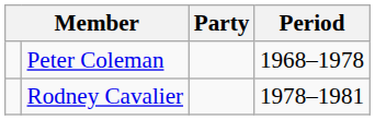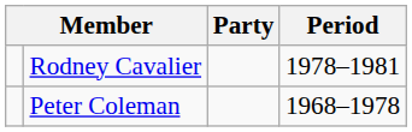rows swapped: Peter Coleman <-> Rodney Cavalier
